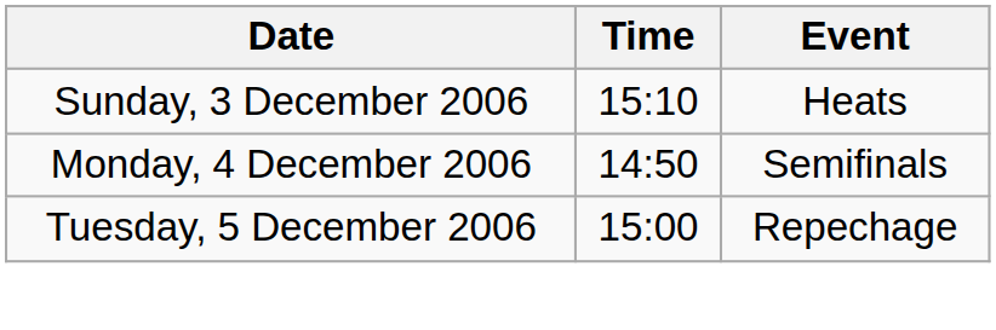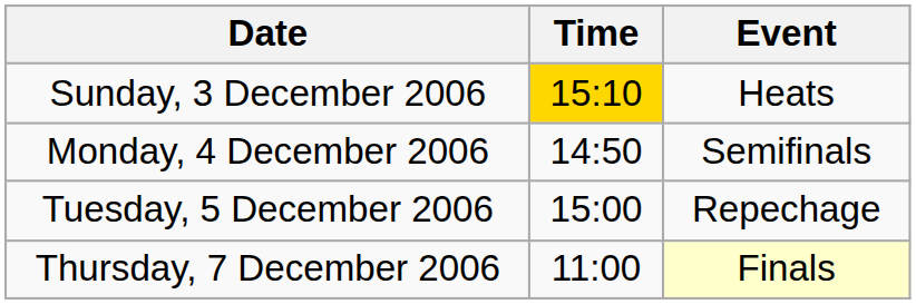Sunday, 3 December 2006 | Time: no background -> gold background
+ row: Thursday, 7 December 2006 | 11:00 | Finals
